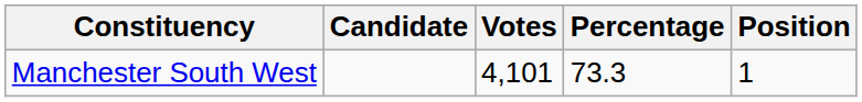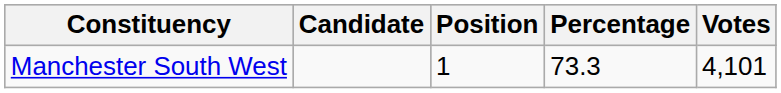columns swapped: Votes <-> Position
